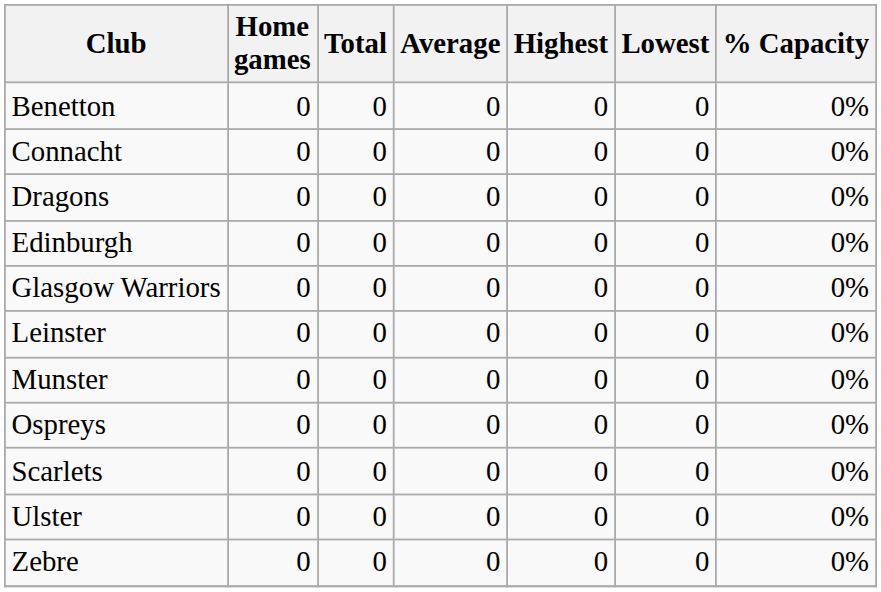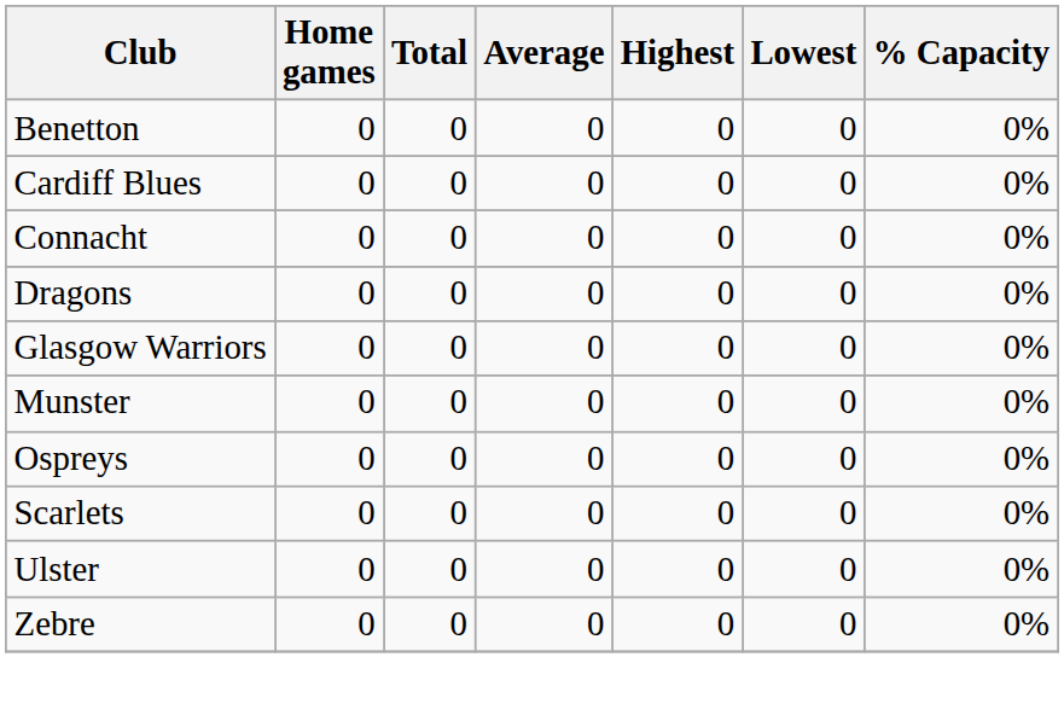+ row: Cardiff Blues | 0 | 0 | 0 | 0 | 0 | 0%
- row: Edinburgh | 0 | 0 | 0 | 0 | 0 | 0%
- row: Leinster | 0 | 0 | 0 | 0 | 0 | 0%
